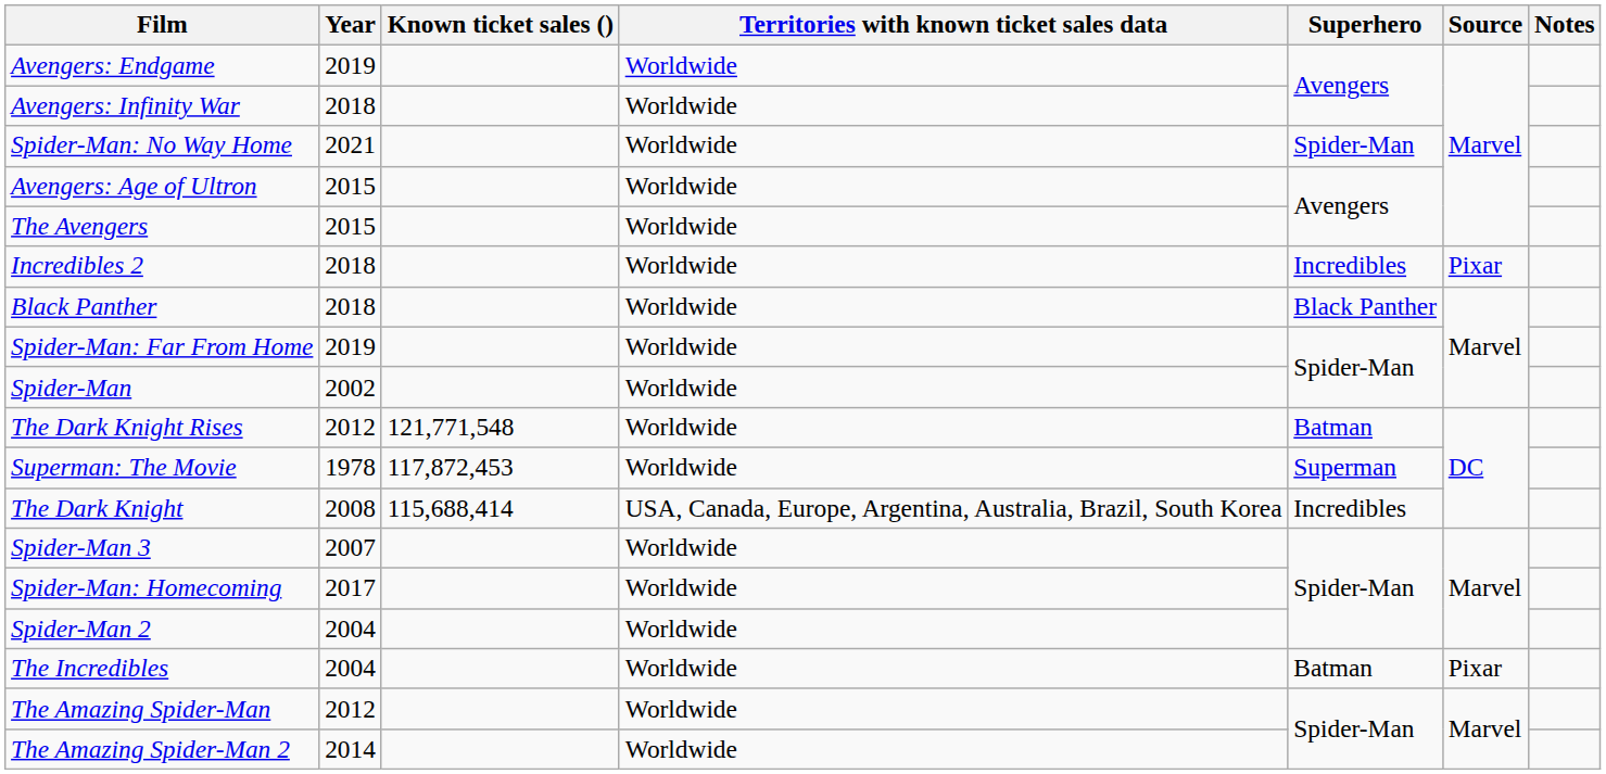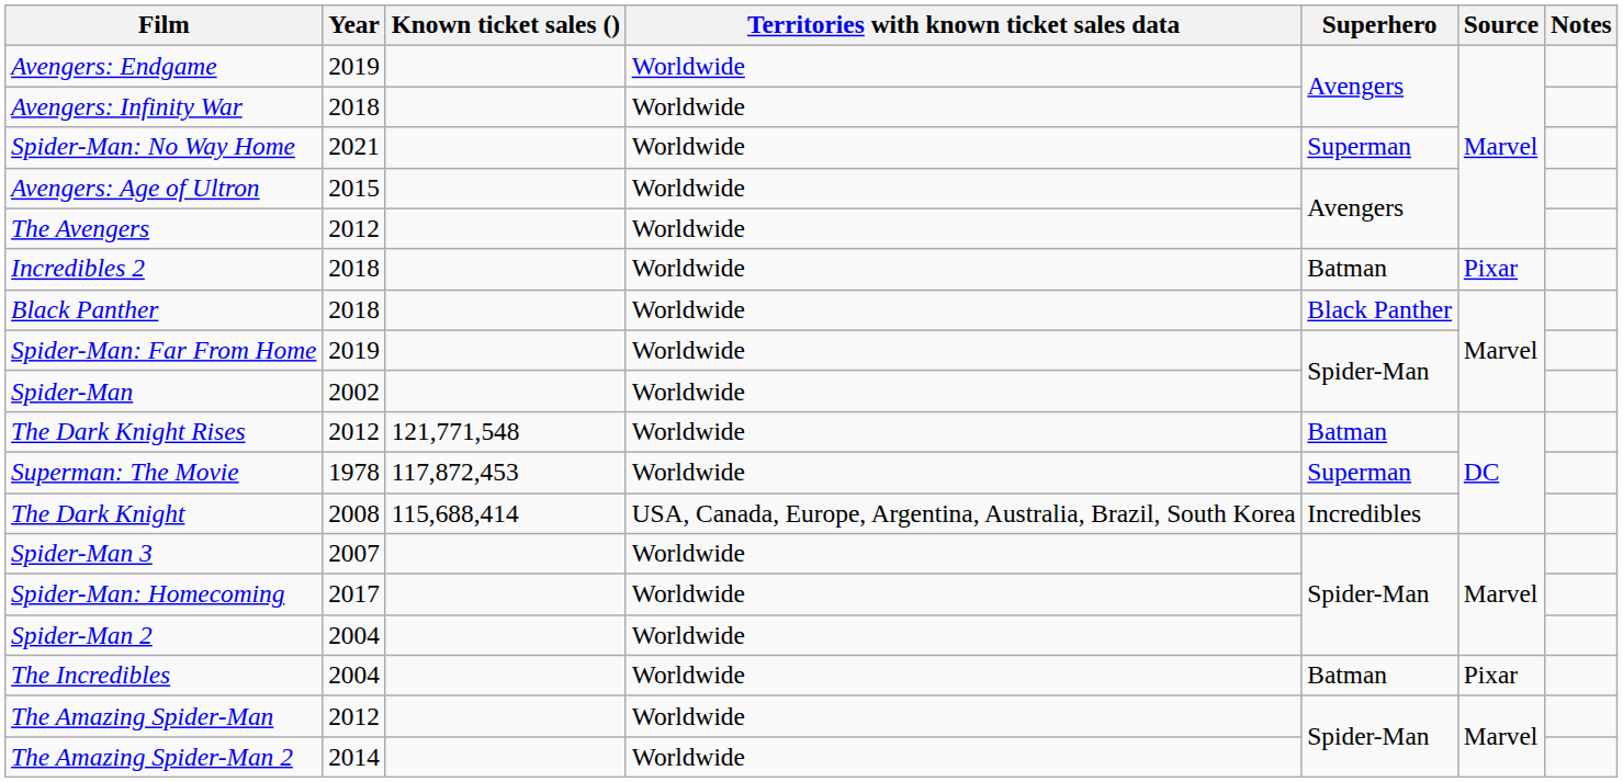Spider-Man: No Way Home | Superhero: Spider-Man -> Superman
The Avengers | Year: 2015 -> 2012
Incredibles 2 | Superhero: Incredibles -> Batman
